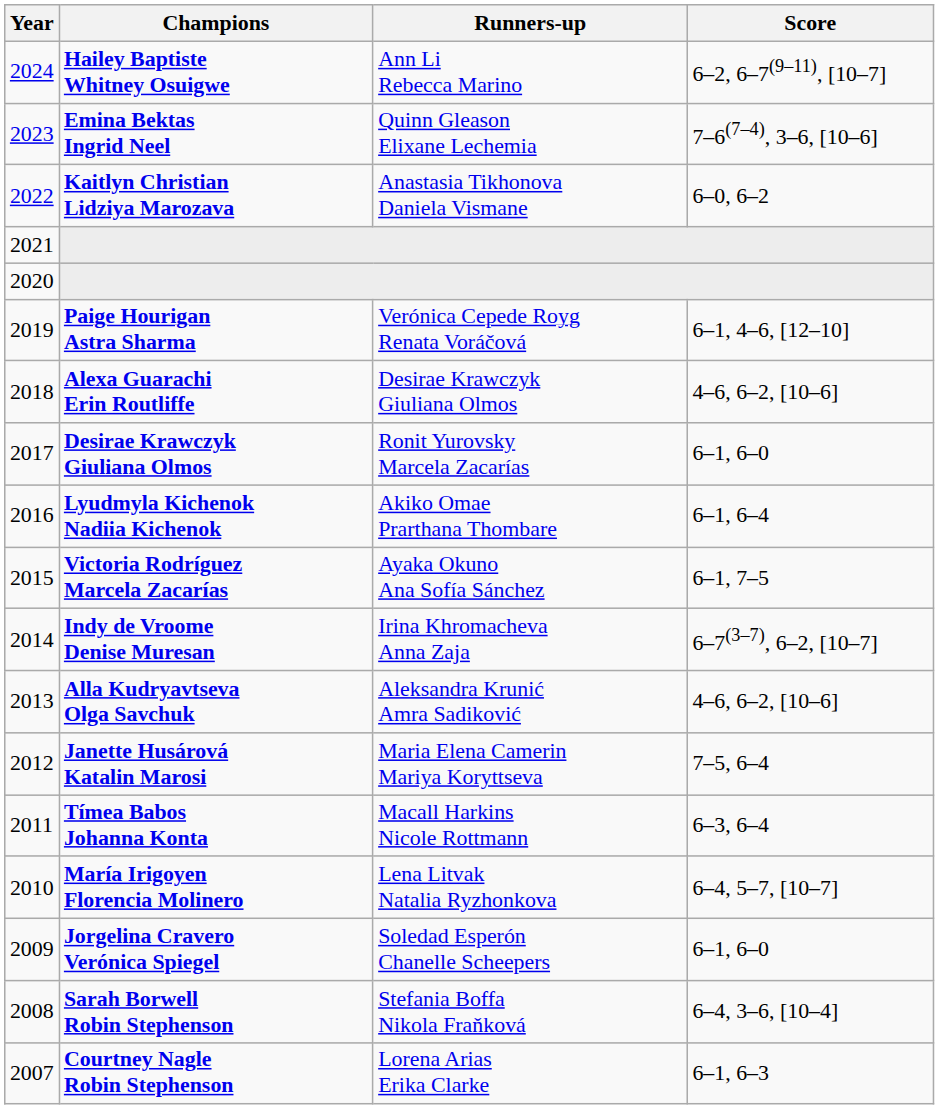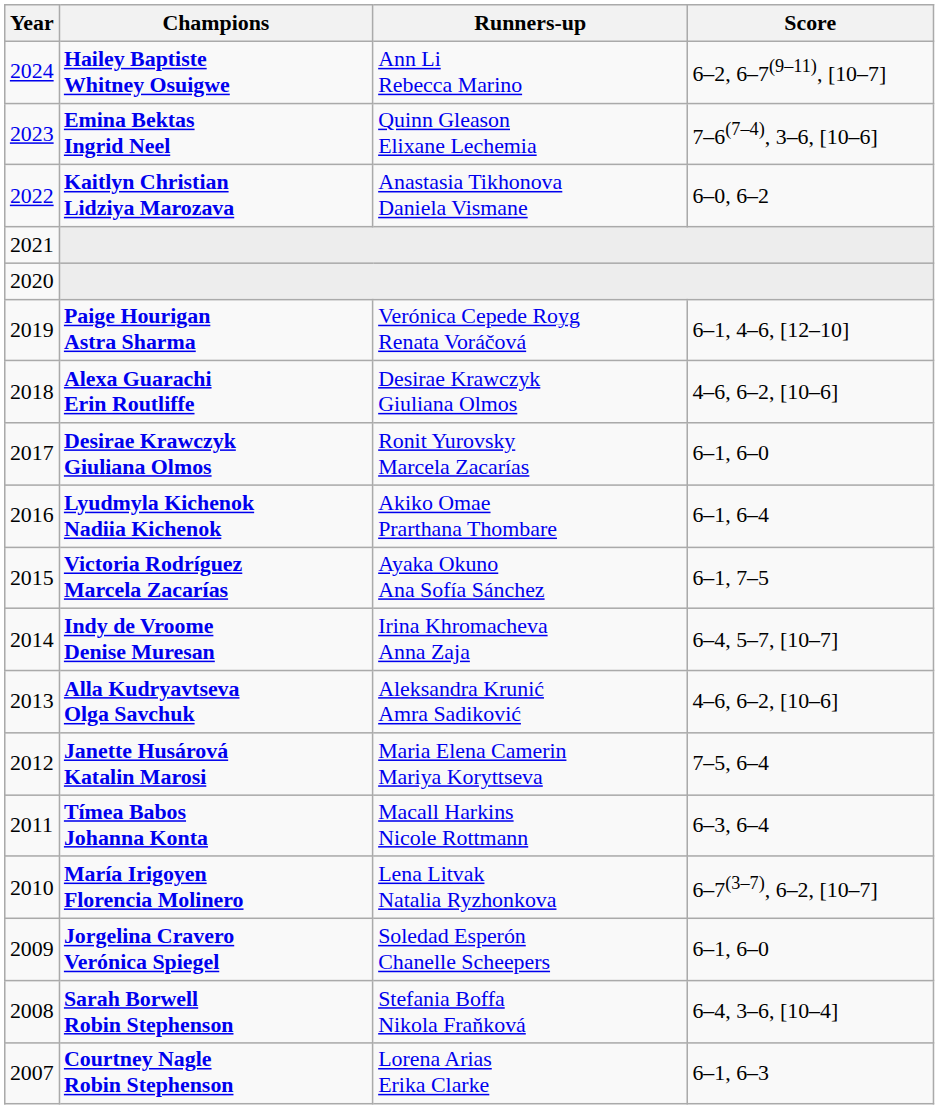Indy de Vroome Denise Muresan | Score: 6–7(3–7), 6–2, [10–7] -> 6–4, 5–7, [10–7]
María Irigoyen Florencia Molinero | Score: 6–4, 5–7, [10–7] -> 6–7(3–7), 6–2, [10–7]
